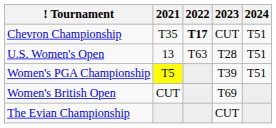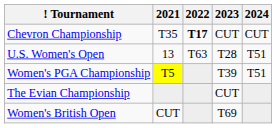Chevron Championship | 2024: T51 -> CUT
rows swapped: The Evian Championship <-> Women's British Open
